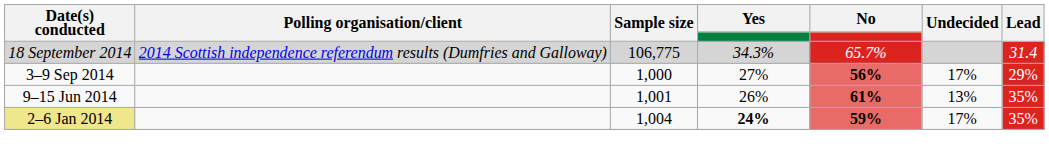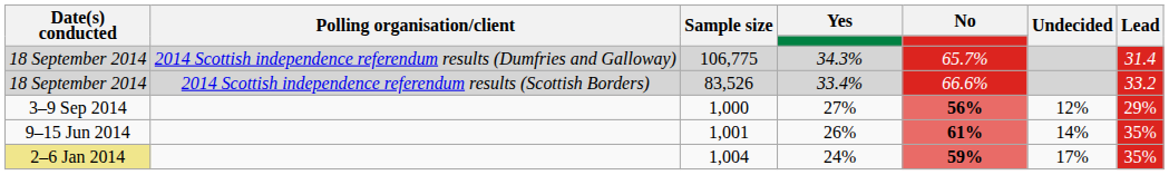+ row: 18 September 2014 | 2014 Scottish independence referendum results (Scottish Borders) | 83,526 | 33.4% | 66.6% | 33.2
1,000 | Undecided: 17% -> 12%
1,001 | Undecided: 13% -> 14%
1,004 | Yes: bold -> normal
